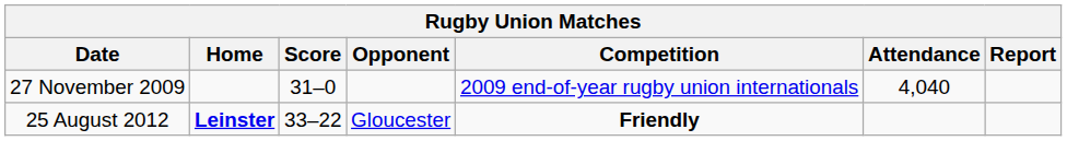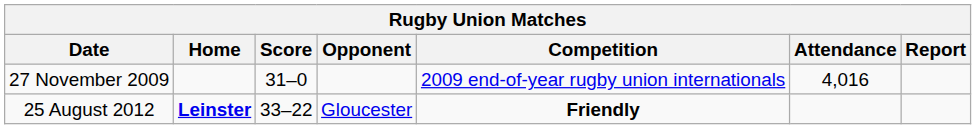27 November 2009 | Attendance: 4,040 -> 4,016
